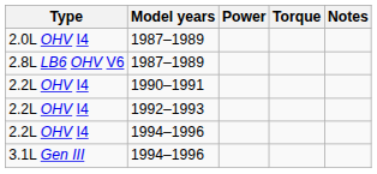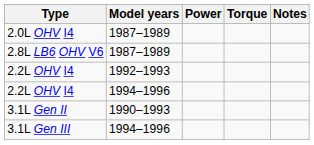- row: 2.2L OHV I4 | 1990–1991
+ row: 3.1L Gen II | 1990–1993
